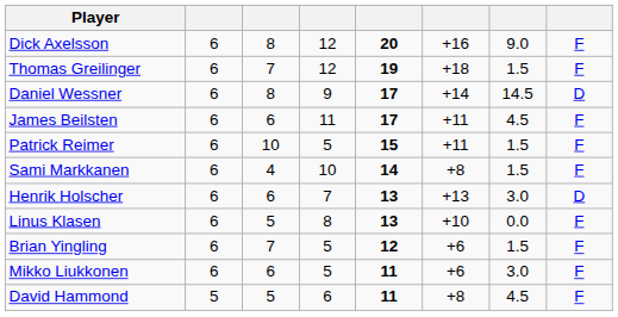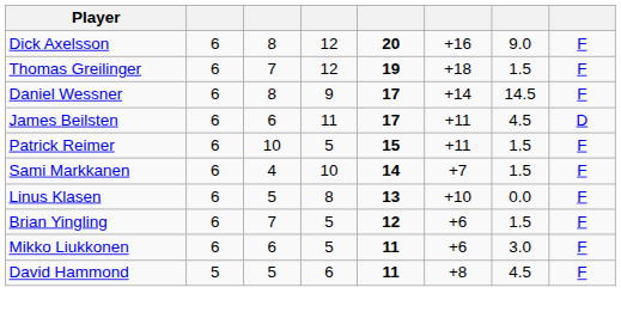Daniel Wessner | column 8: D -> F
James Beilsten | column 8: F -> D
Sami Markkanen | column 6: +8 -> +7
- row: Henrik Holscher | 6 | 6 | 7 | 13 | +13 | 3.0 | D
